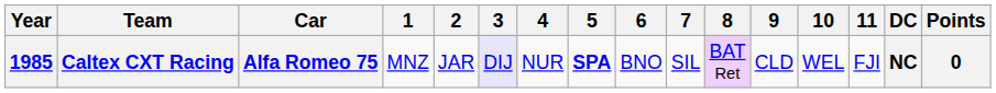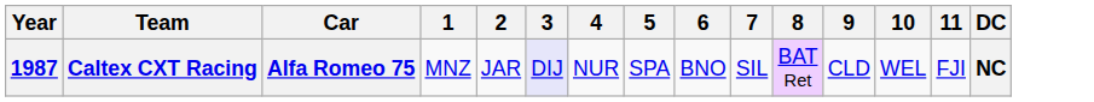- column: Points | 0
Caltex CXT Racing | Year: 1985 -> 1987
Caltex CXT Racing | 5: bold -> normal
